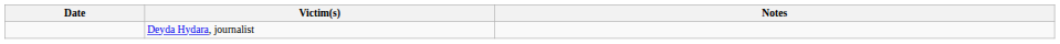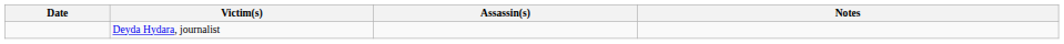+ column: Assassin(s)
